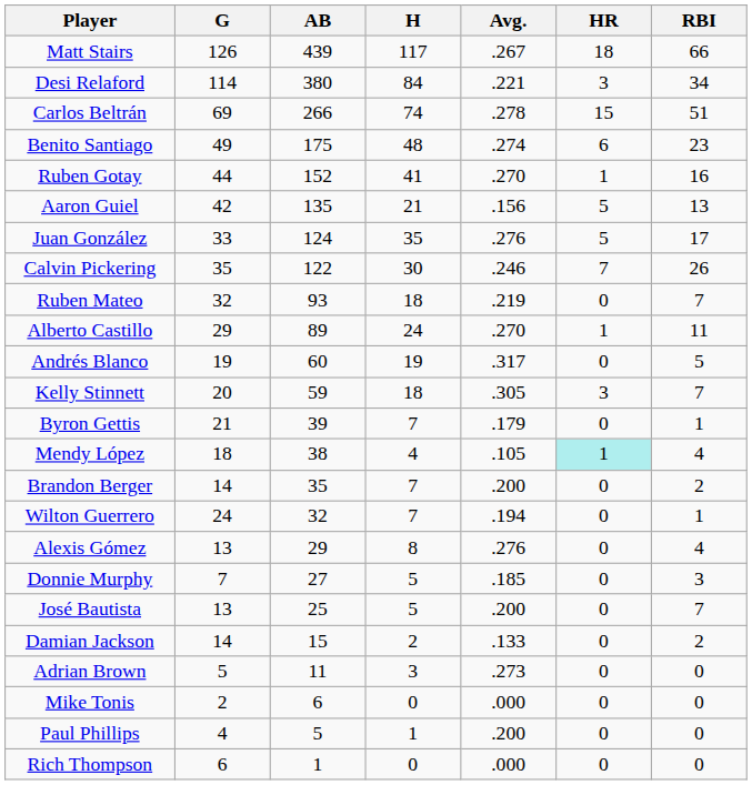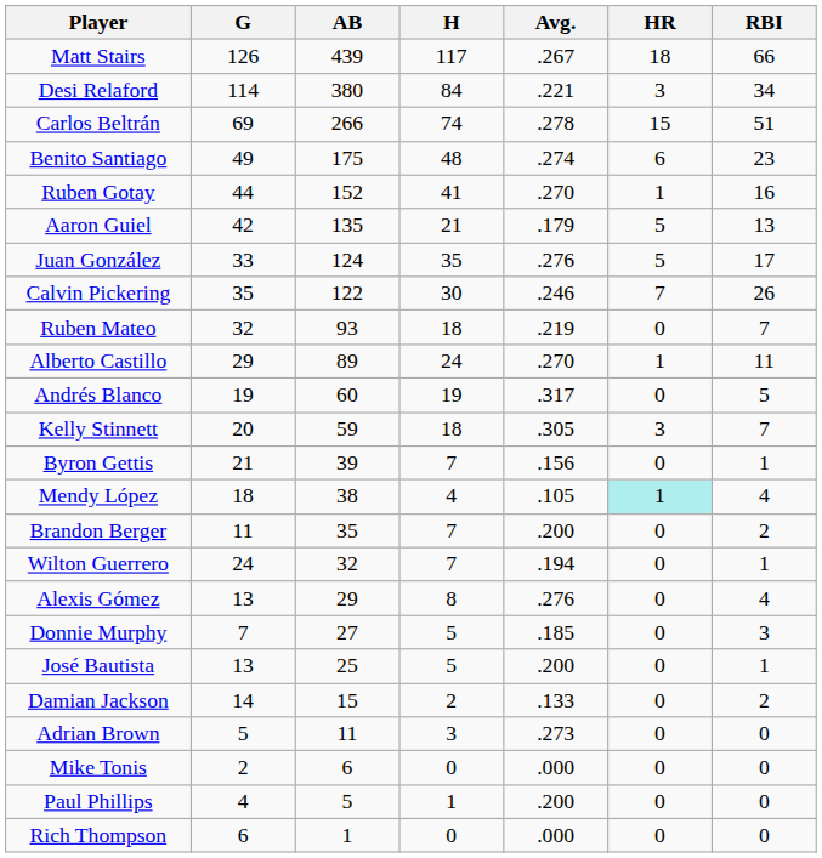Aaron Guiel | Avg.: .156 -> .179
Byron Gettis | Avg.: .179 -> .156
Brandon Berger | G: 14 -> 11
José Bautista | RBI: 7 -> 1
